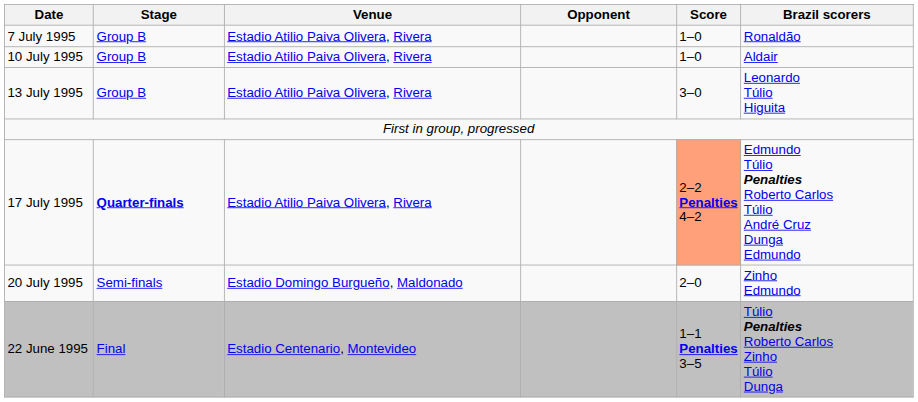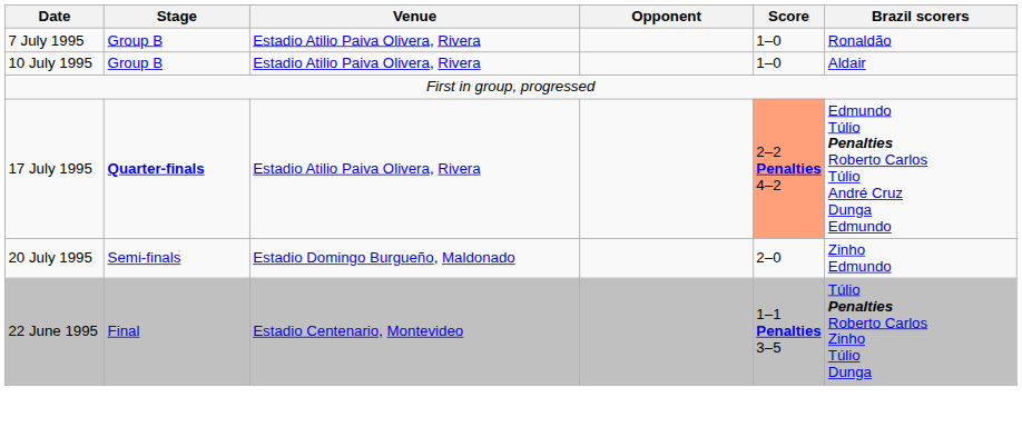- row: 13 July 1995 | Group B | Estadio Atilio Paiva Olivera, Rivera | 3–0 | Leonardo Túlio Higuita
